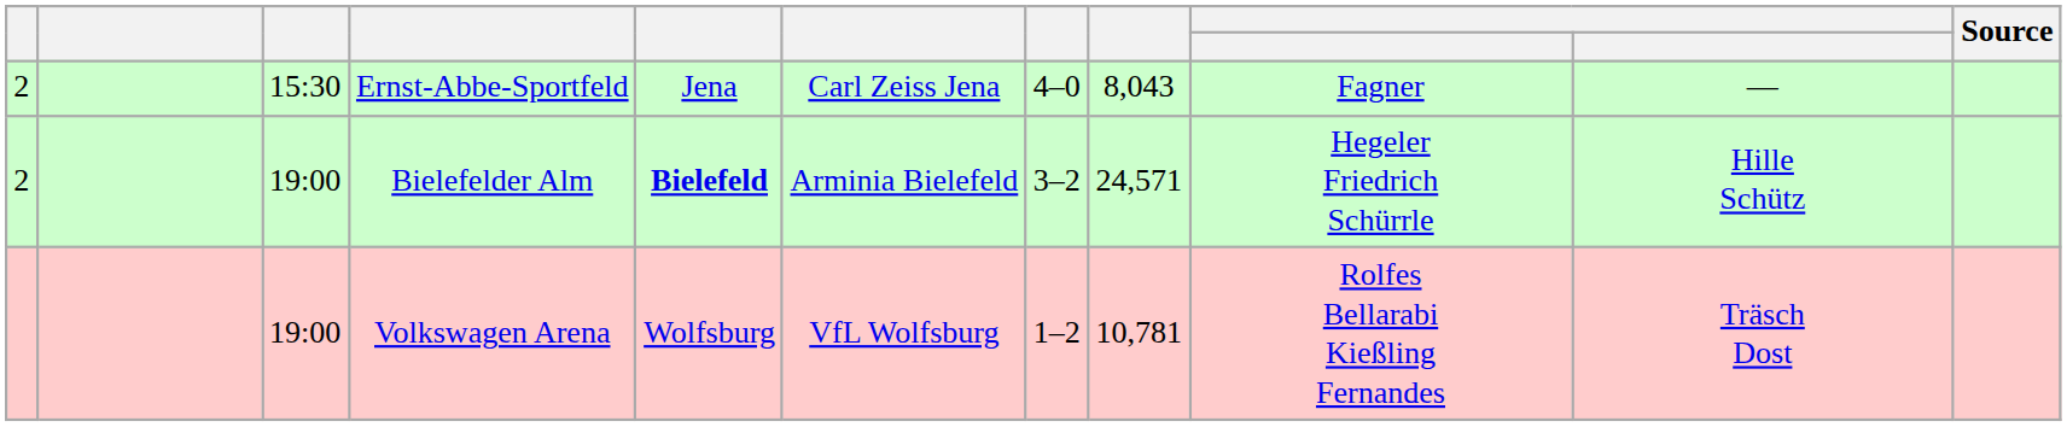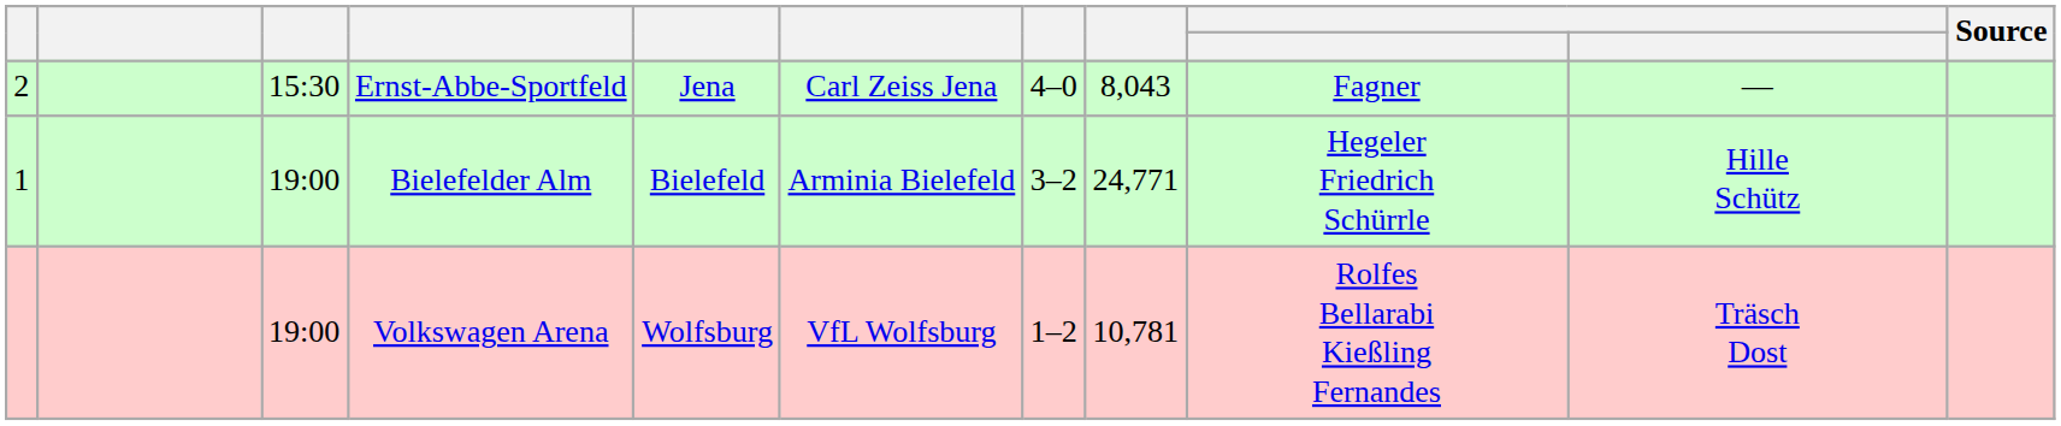Bielefelder Alm | column 1: 2 -> 1
Bielefelder Alm | column 5: bold -> normal
Bielefelder Alm | column 8: 24,571 -> 24,771
